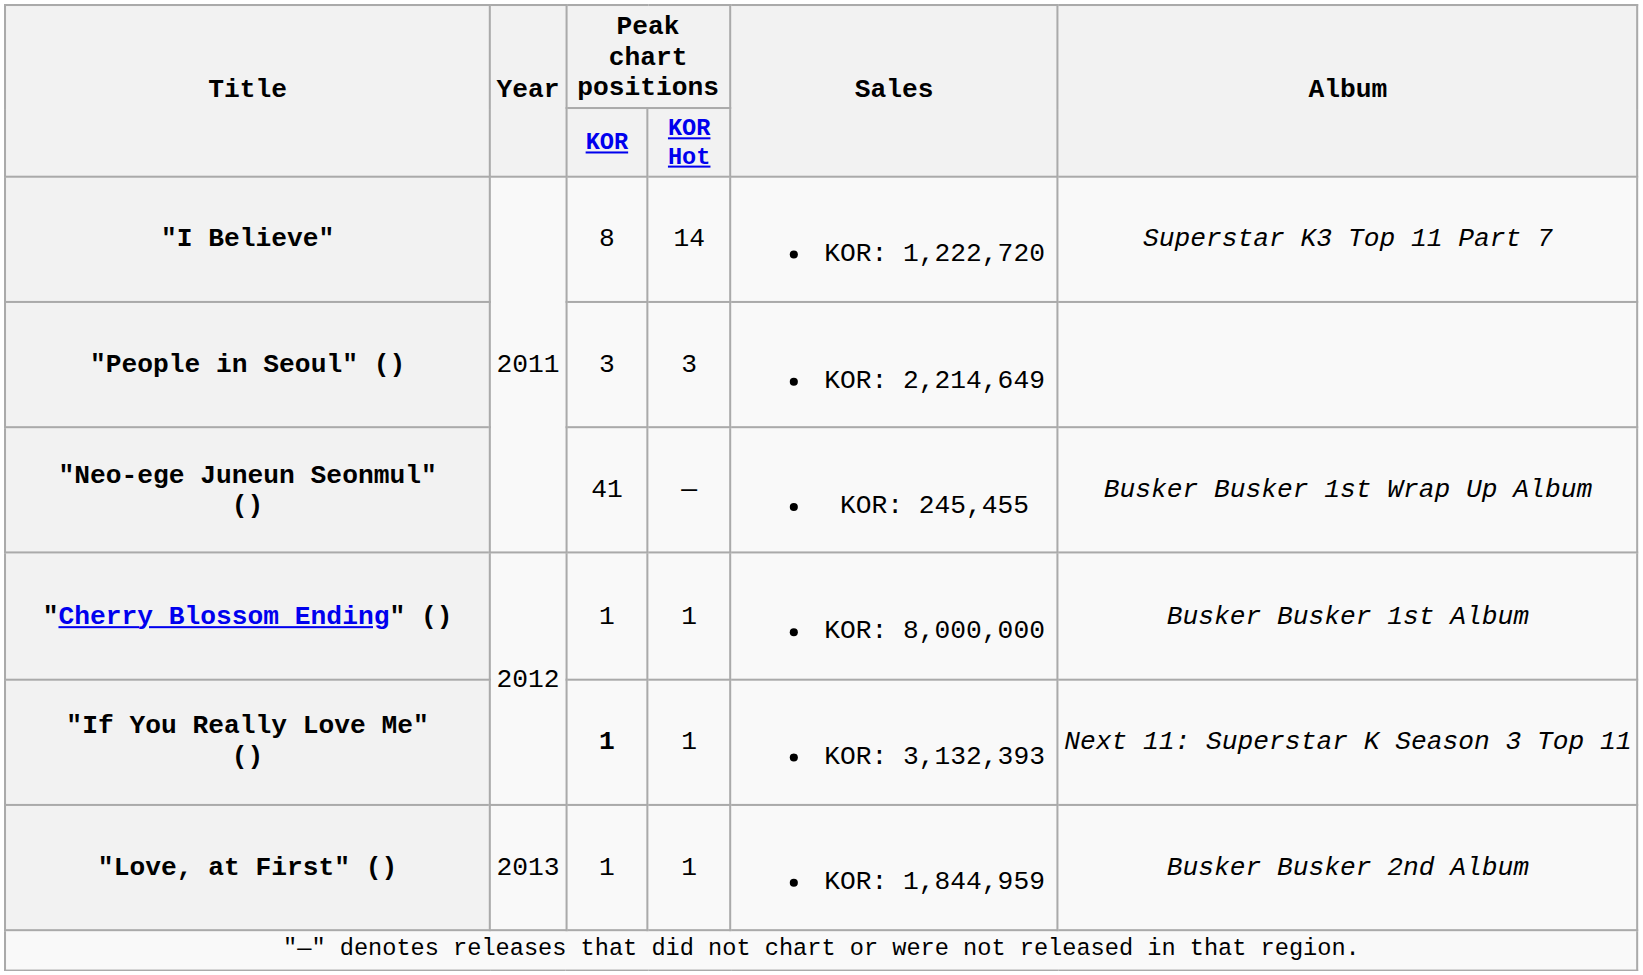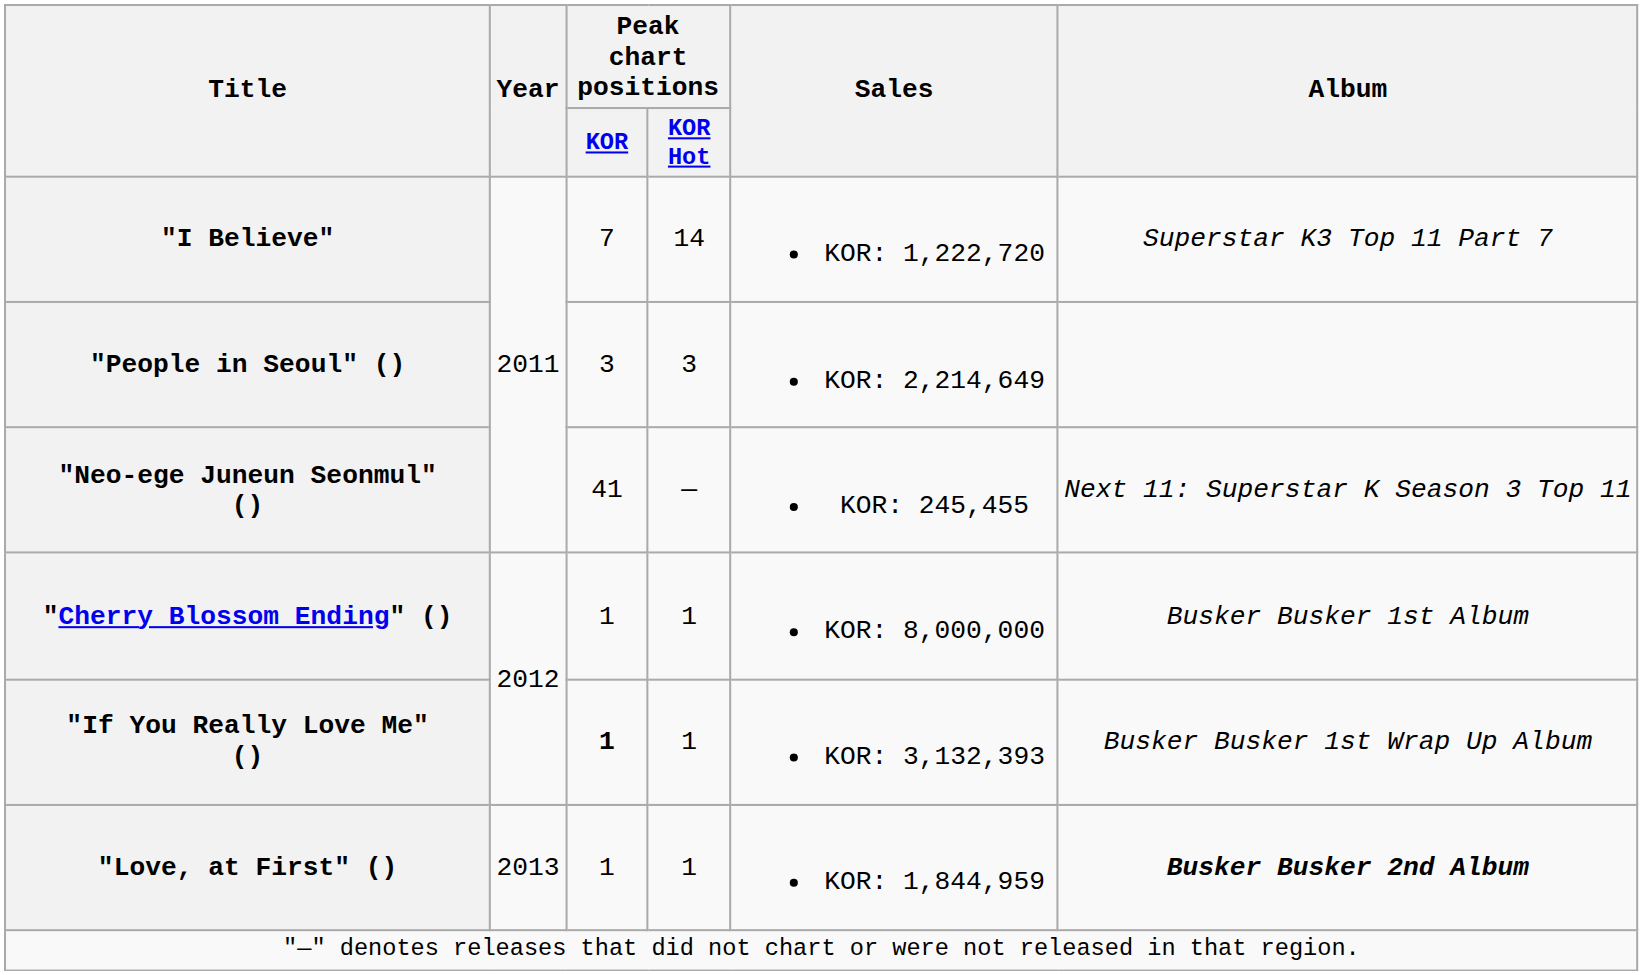"I Believe" | Peak chart positions / KOR: 8 -> 7
"Neo-ege Juneun Seonmul" () | Album: Busker Busker 1st Wrap Up Album -> Next 11: Superstar K Season 3 Top 11
"If You Really Love Me" () | Album: Next 11: Superstar K Season 3 Top 11 -> Busker Busker 1st Wrap Up Album
"Love, at First" () | Album: normal -> bold
